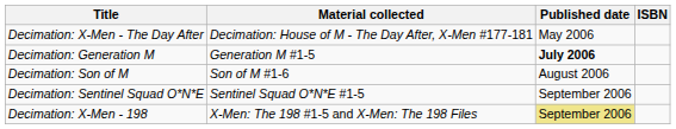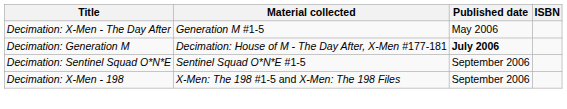Decimation: X-Men - The Day After | Material collected: Decimation: House of M - The Day After, X-Men #177-181 -> Generation M #1-5
Decimation: Generation M | Material collected: Generation M #1-5 -> Decimation: House of M - The Day After, X-Men #177-181
- row: Decimation: Son of M | Son of M #1-6 | August 2006
Decimation: X-Men - 198 | Published date: khaki background -> no background
